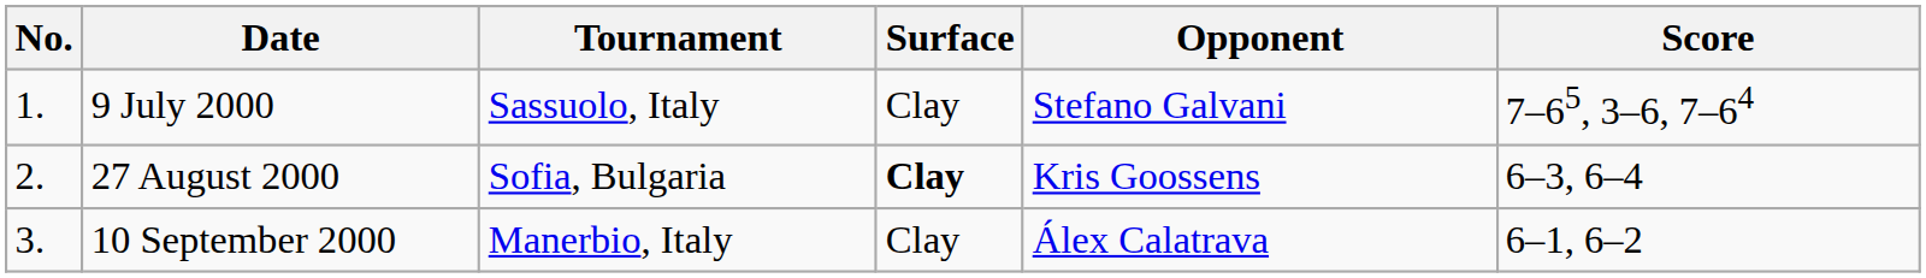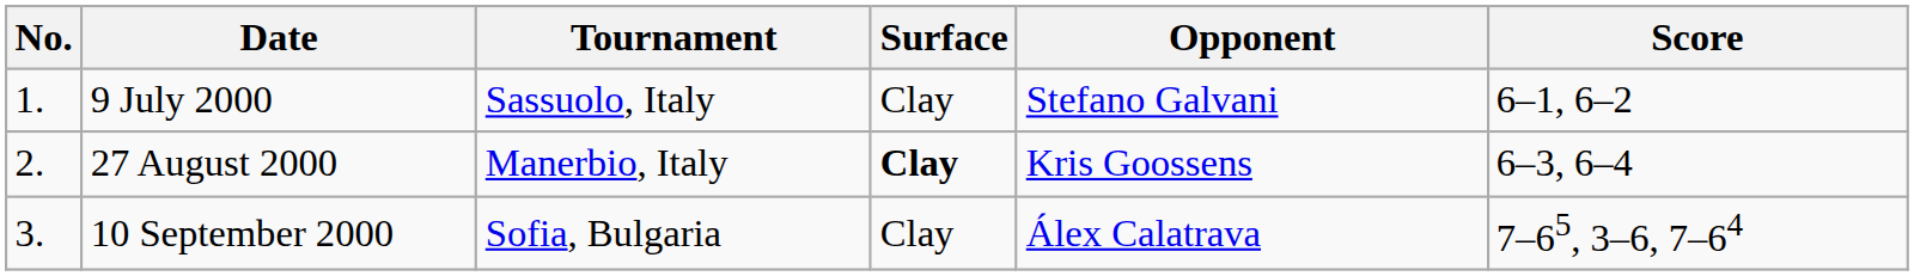9 July 2000 | Score: 7–65, 3–6, 7–64 -> 6–1, 6–2
27 August 2000 | Tournament: Sofia, Bulgaria -> Manerbio, Italy
10 September 2000 | Tournament: Manerbio, Italy -> Sofia, Bulgaria
10 September 2000 | Score: 6–1, 6–2 -> 7–65, 3–6, 7–64
